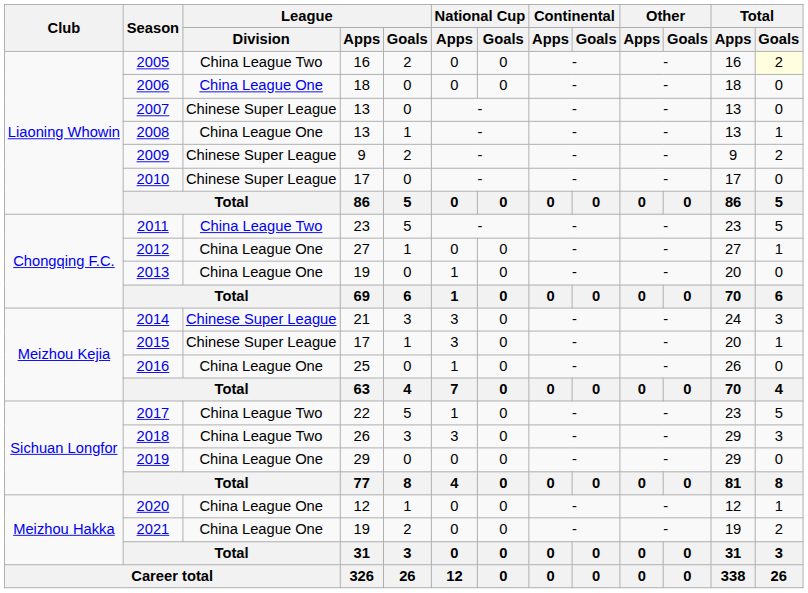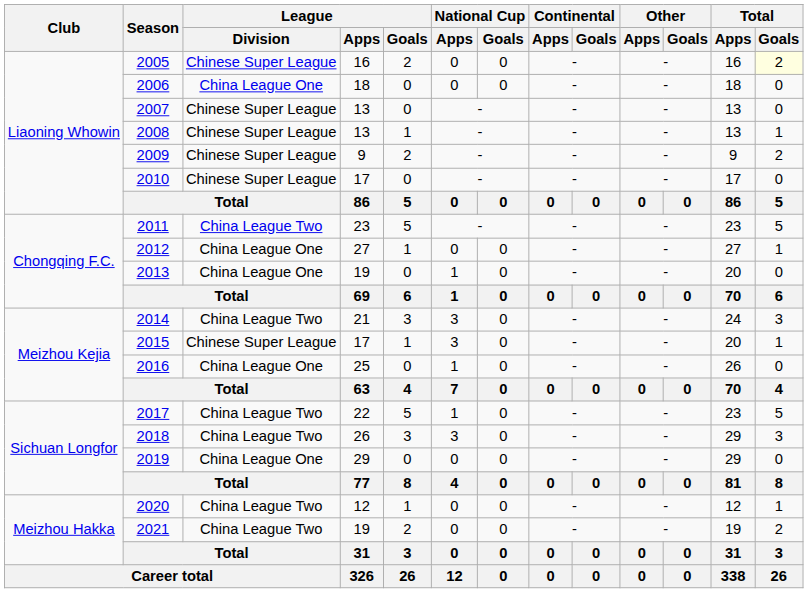2005 | League / Division: China League Two -> Chinese Super League
2008 | League / Division: China League One -> Chinese Super League
2014 | League / Division: Chinese Super League -> China League Two
2020 | League / Division: China League One -> China League Two
2021 | League / Division: China League One -> China League Two
